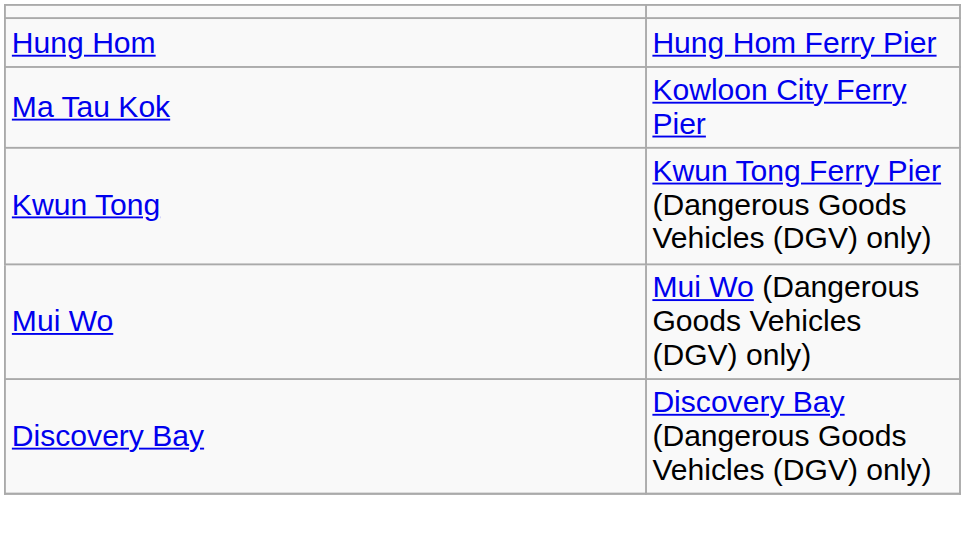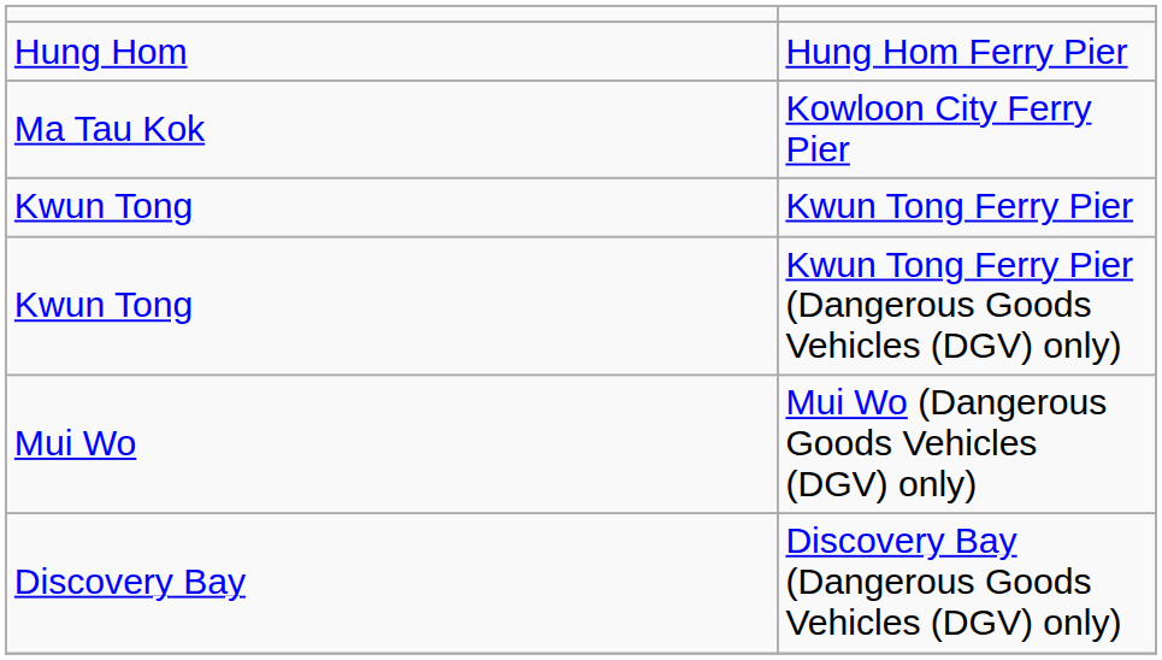+ row: Kwun Tong | Kwun Tong Ferry Pier
